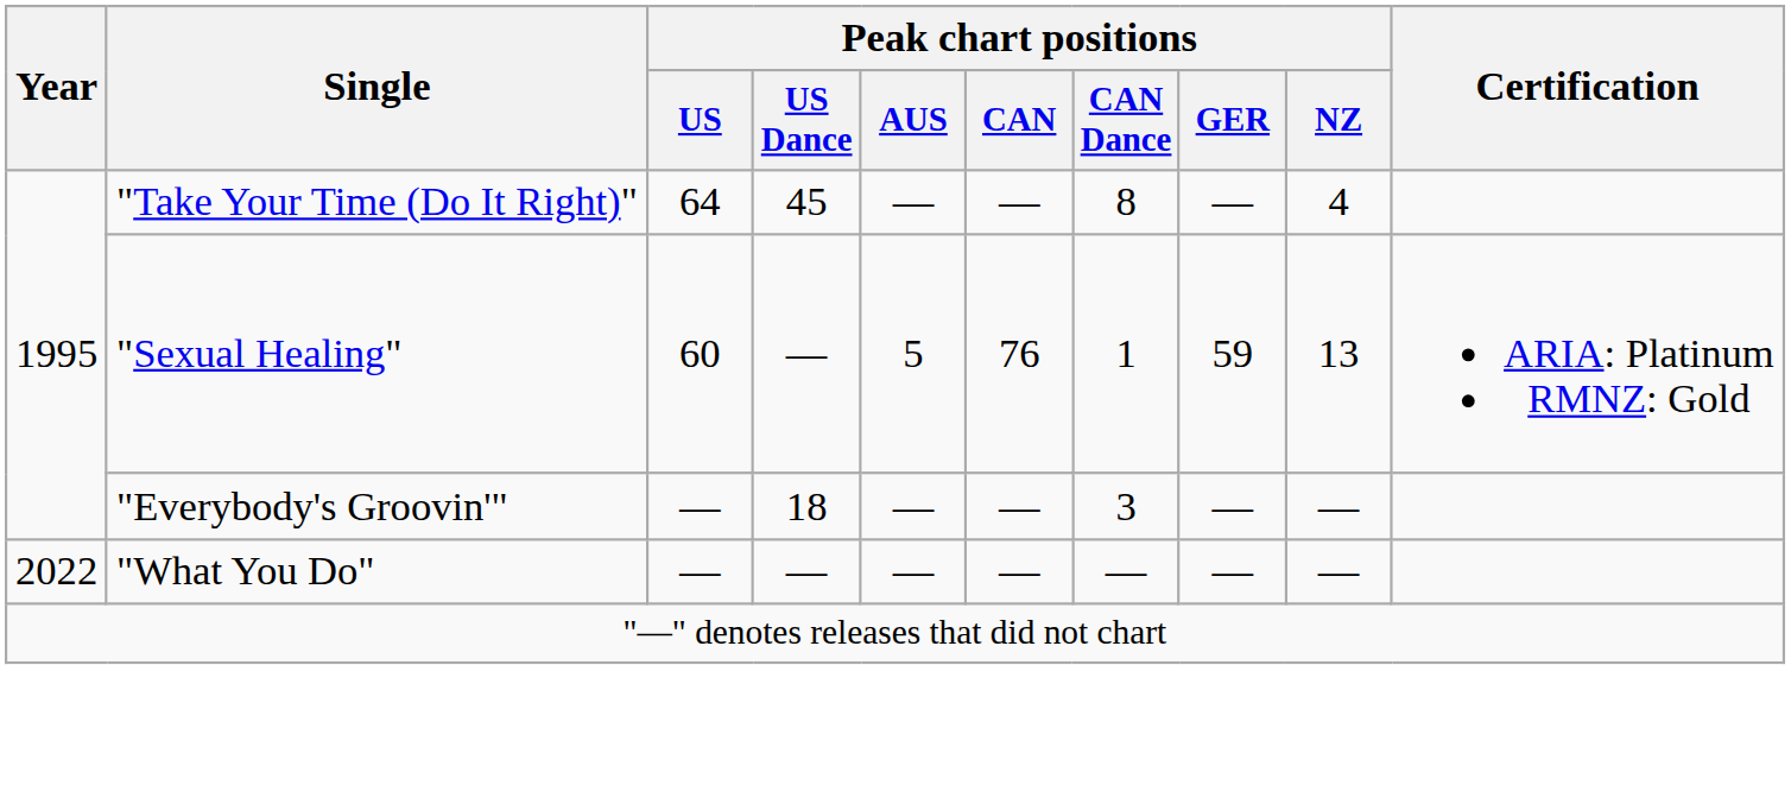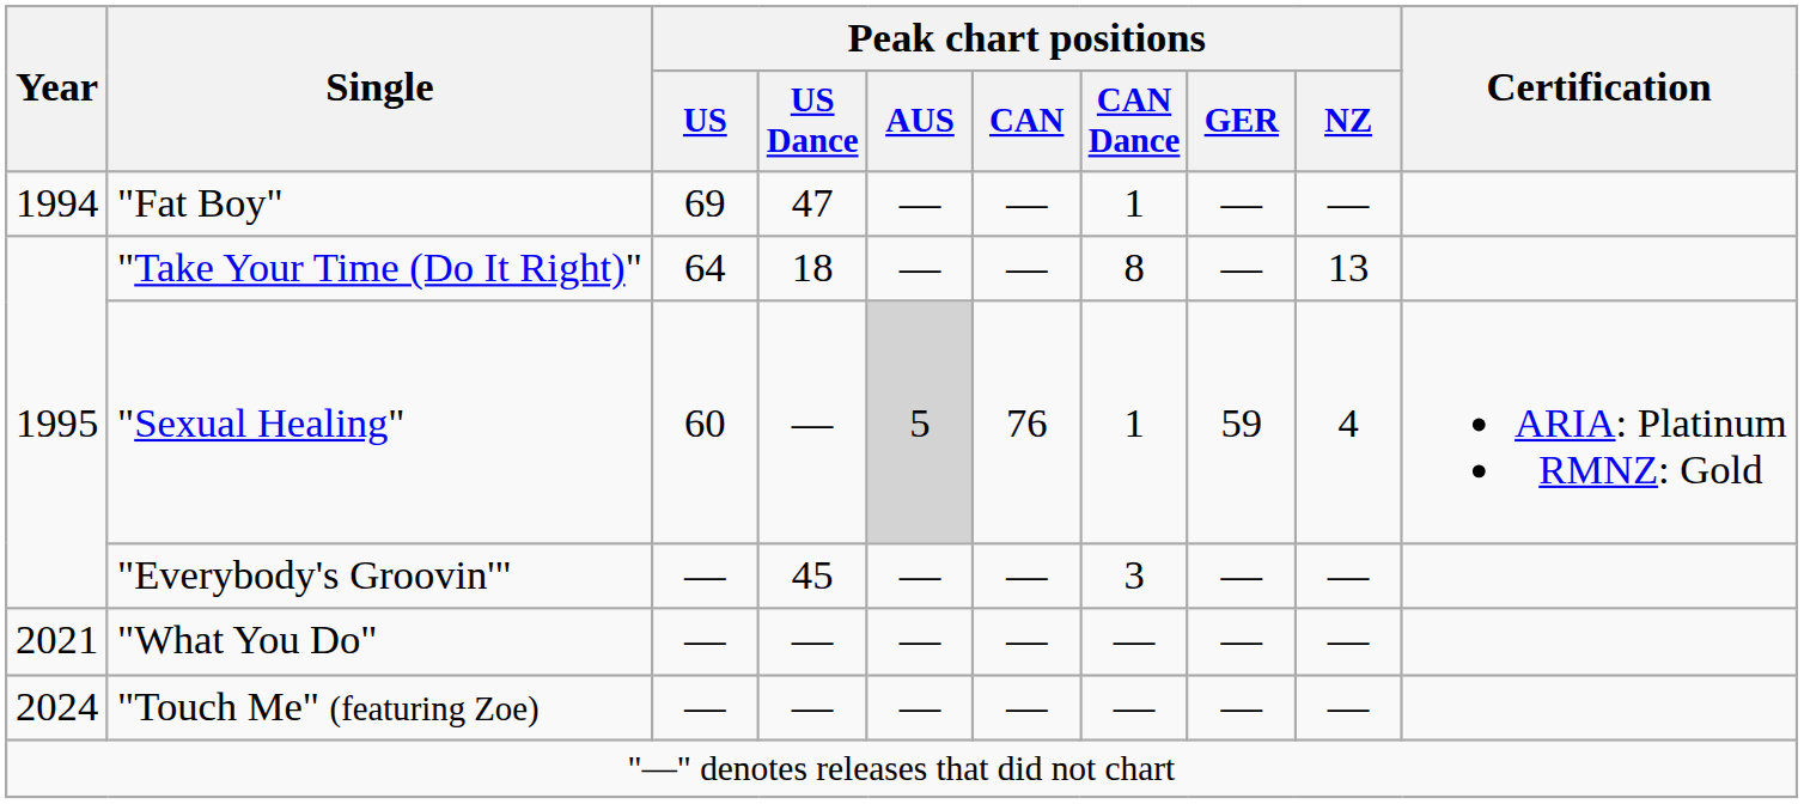+ row: 1994 | "Fat Boy" | 69 | 47 | — | — | 1 | — | —
"Take Your Time (Do It Right)" | Peak chart positions / US Dance: 45 -> 18
"Take Your Time (Do It Right)" | Peak chart positions / NZ: 4 -> 13
"Sexual Healing" | Peak chart positions / AUS: no background -> lightgrey background
"Sexual Healing" | Peak chart positions / NZ: 13 -> 4
"Everybody's Groovin'" | Peak chart positions / US Dance: 18 -> 45
"What You Do" | Year: 2022 -> 2021
+ row: 2024 | "Touch Me" (featuring Zoe) | — | — | — | — | — | — | —
